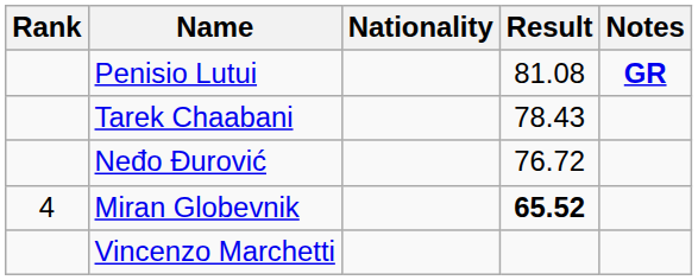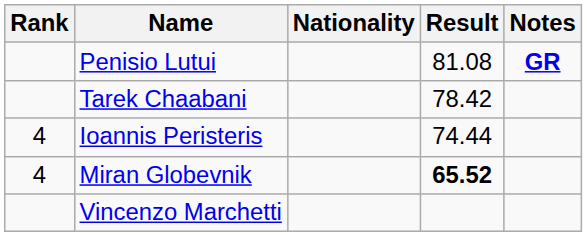Tarek Chaabani | Result: 78.43 -> 78.42
- row: Neđo Đurović | 76.72
+ row: 4 | Ioannis Peristeris | 74.44
